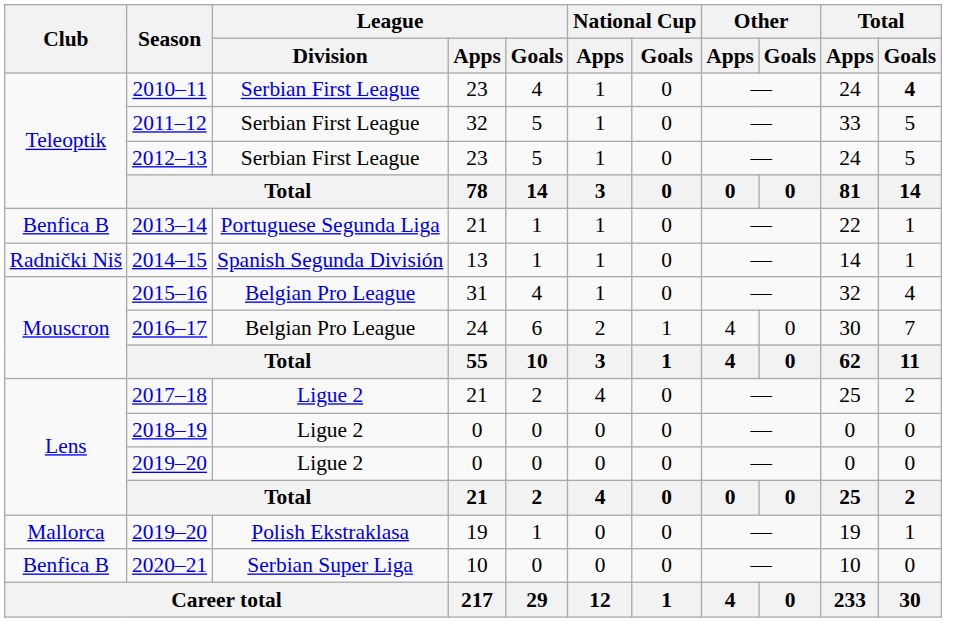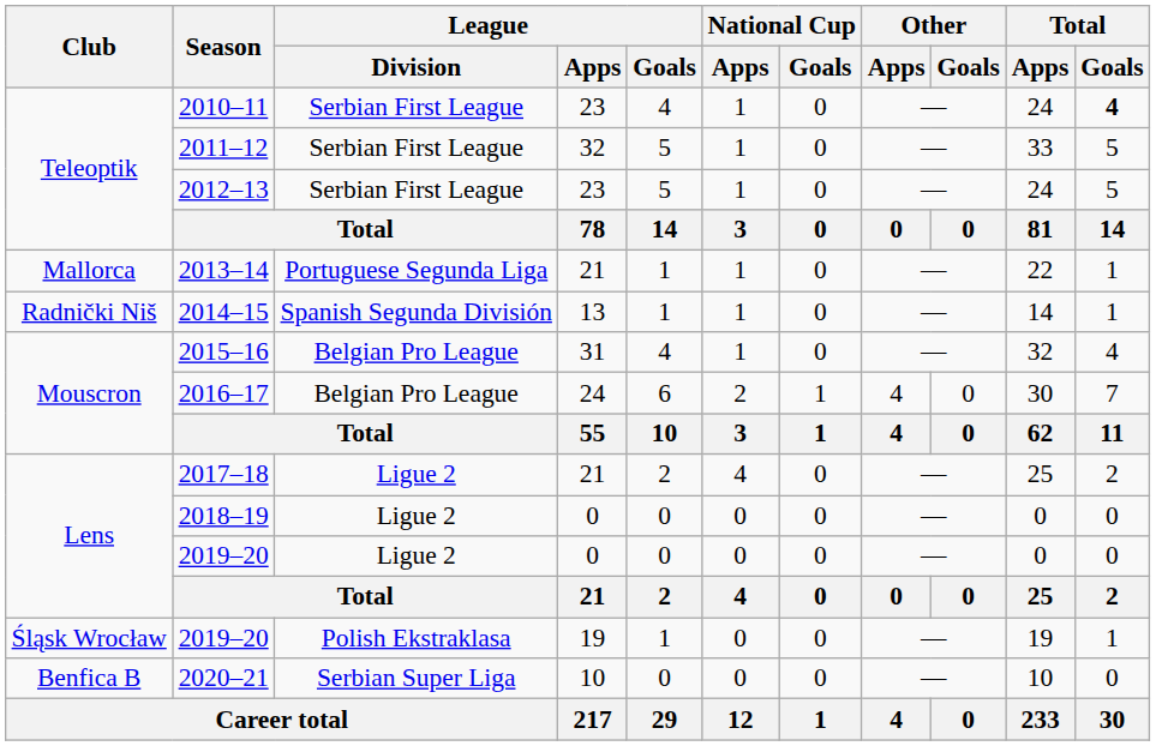2013–14 | Club: Benfica B -> Mallorca
2019–20 / 19 | Club: Mallorca -> Śląsk Wrocław
